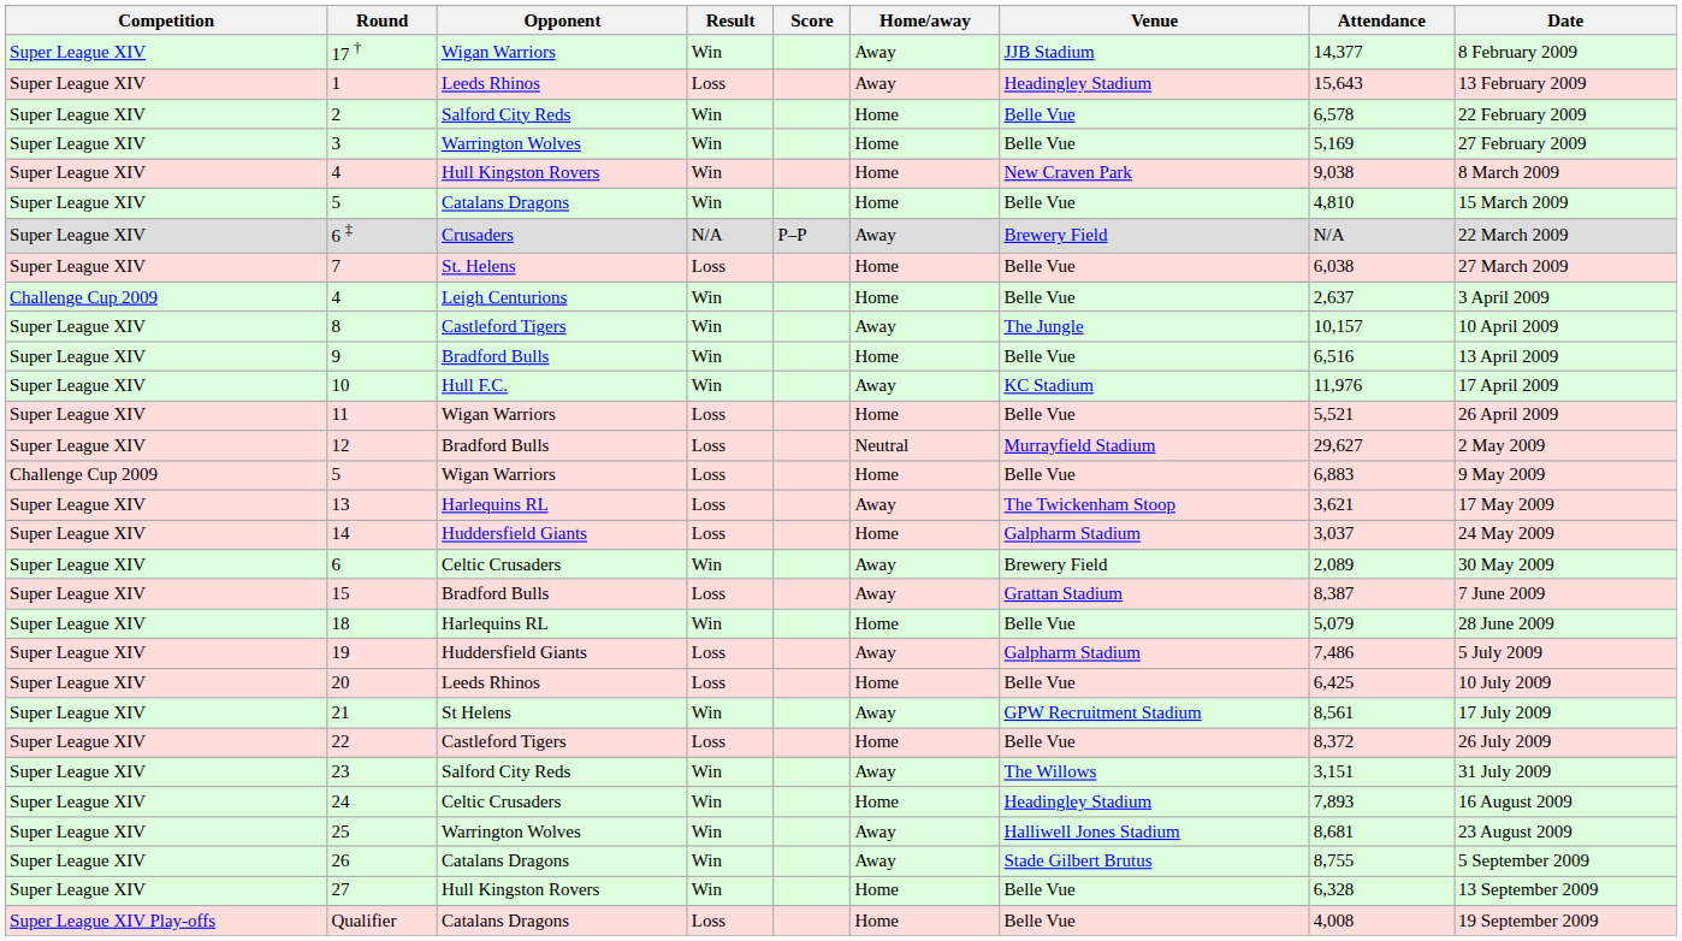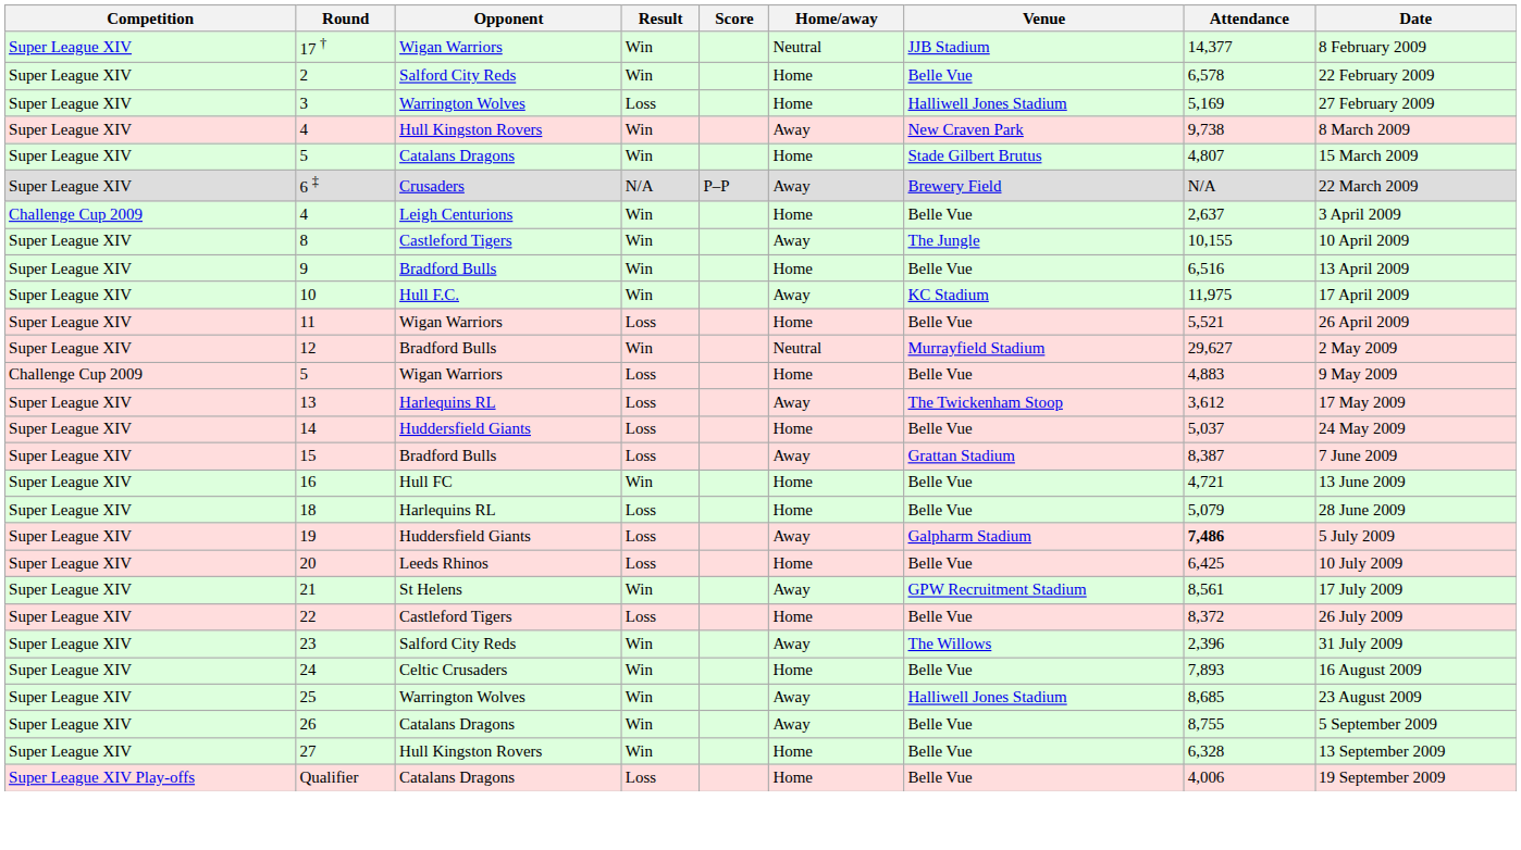17 † | Home/away: Away -> Neutral
- row: Super League XIV | 1 | Leeds Rhinos | Loss | Away | Headingley Stadium | 15,643 | 13 February 2009
3 | Result: Win -> Loss
3 | Venue: Belle Vue -> Halliwell Jones Stadium
4 / Hull Kingston Rovers | Home/away: Home -> Away
4 / Hull Kingston Rovers | Attendance: 9,038 -> 9,738
5 / Catalans Dragons | Venue: Belle Vue -> Stade Gilbert Brutus
5 / Catalans Dragons | Attendance: 4,810 -> 4,807
- row: Super League XIV | 7 | St. Helens | Loss | Home | Belle Vue | 6,038 | 27 March 2009
8 | Attendance: 10,157 -> 10,155
10 | Attendance: 11,976 -> 11,975
12 | Result: Loss -> Win
5 / Wigan Warriors | Attendance: 6,883 -> 4,883
13 | Attendance: 3,621 -> 3,612
14 | Venue: Galpharm Stadium -> Belle Vue
14 | Attendance: 3,037 -> 5,037
- row: Super League XIV | 6 | Celtic Crusaders | Win | Away | Brewery Field | 2,089 | 30 May 2009
+ row: Super League XIV | 16 | Hull FC | Win | Home | Belle Vue | 4,721 | 13 June 2009
18 | Result: Win -> Loss
19 | Attendance: normal -> bold
23 | Attendance: 3,151 -> 2,396
24 | Venue: Headingley Stadium -> Belle Vue
25 | Attendance: 8,681 -> 8,685
26 | Venue: Stade Gilbert Brutus -> Belle Vue
Qualifier | Attendance: 4,008 -> 4,006
